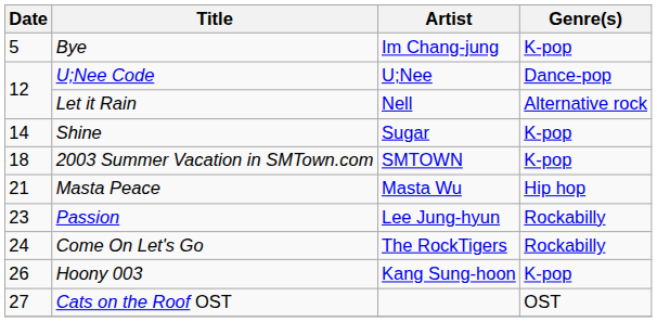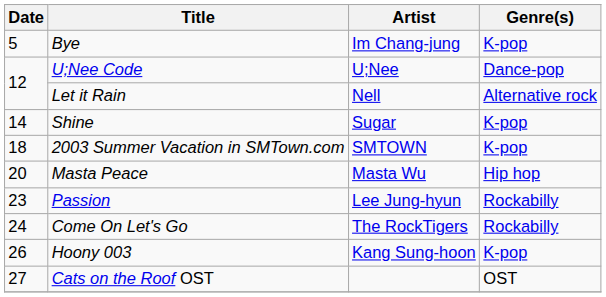Masta Peace | Date: 21 -> 20
